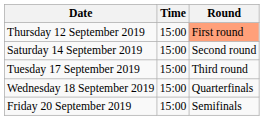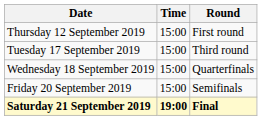Thursday 12 September 2019 | Round: lightsalmon background -> no background
- row: Saturday 14 September 2019 | 15:00 | Second round
+ row: Saturday 21 September 2019 | 19:00 | Final
